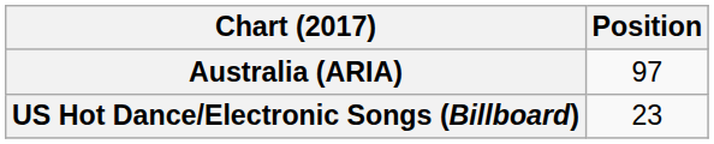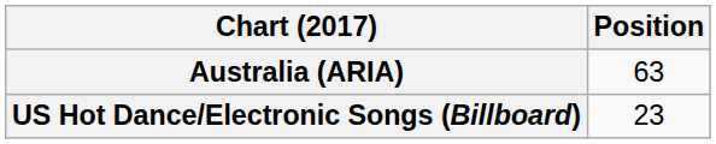Australia (ARIA) | Position: 97 -> 63
